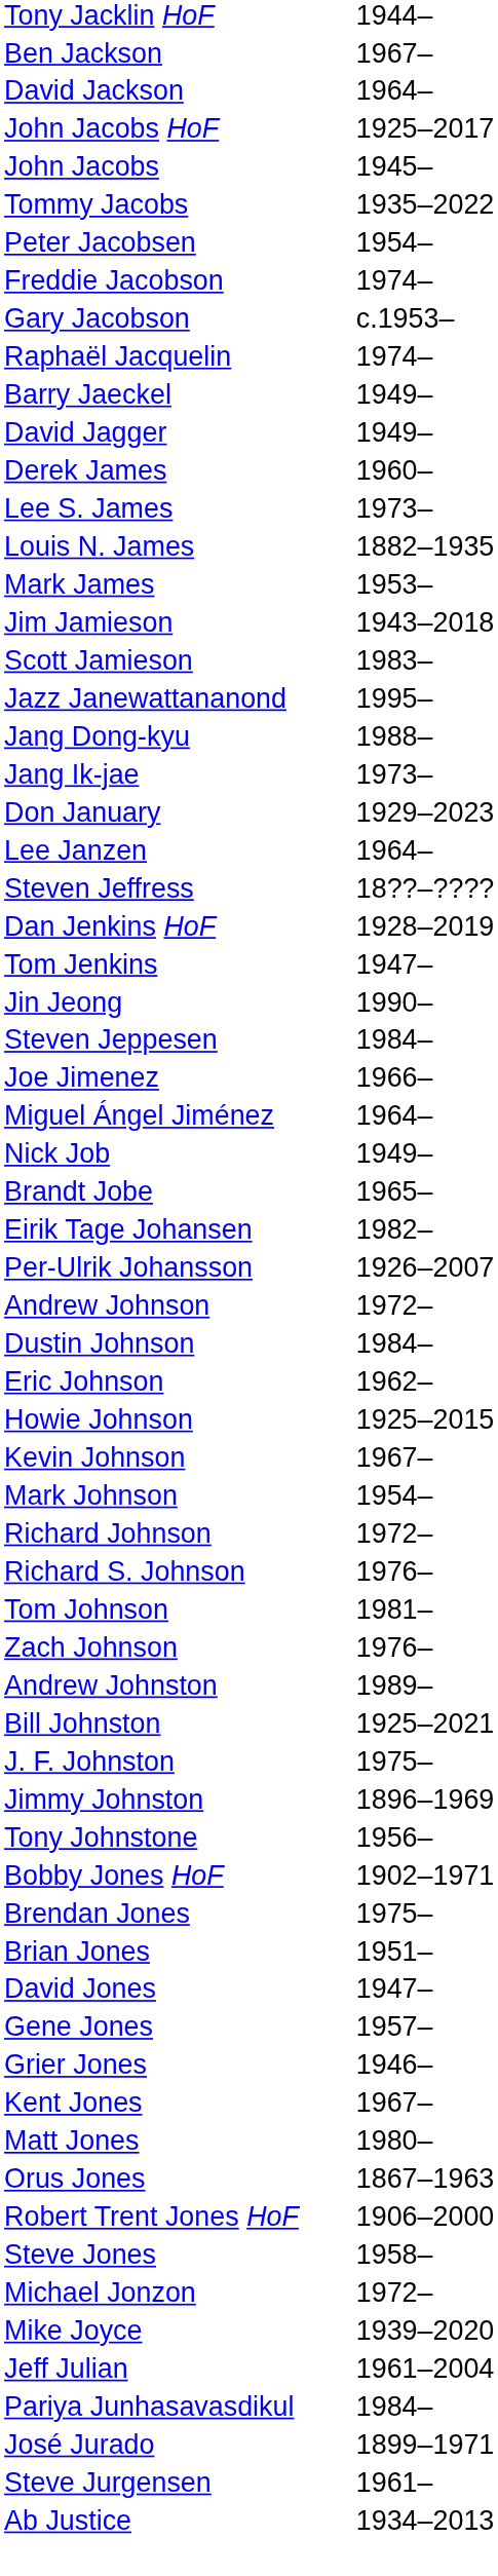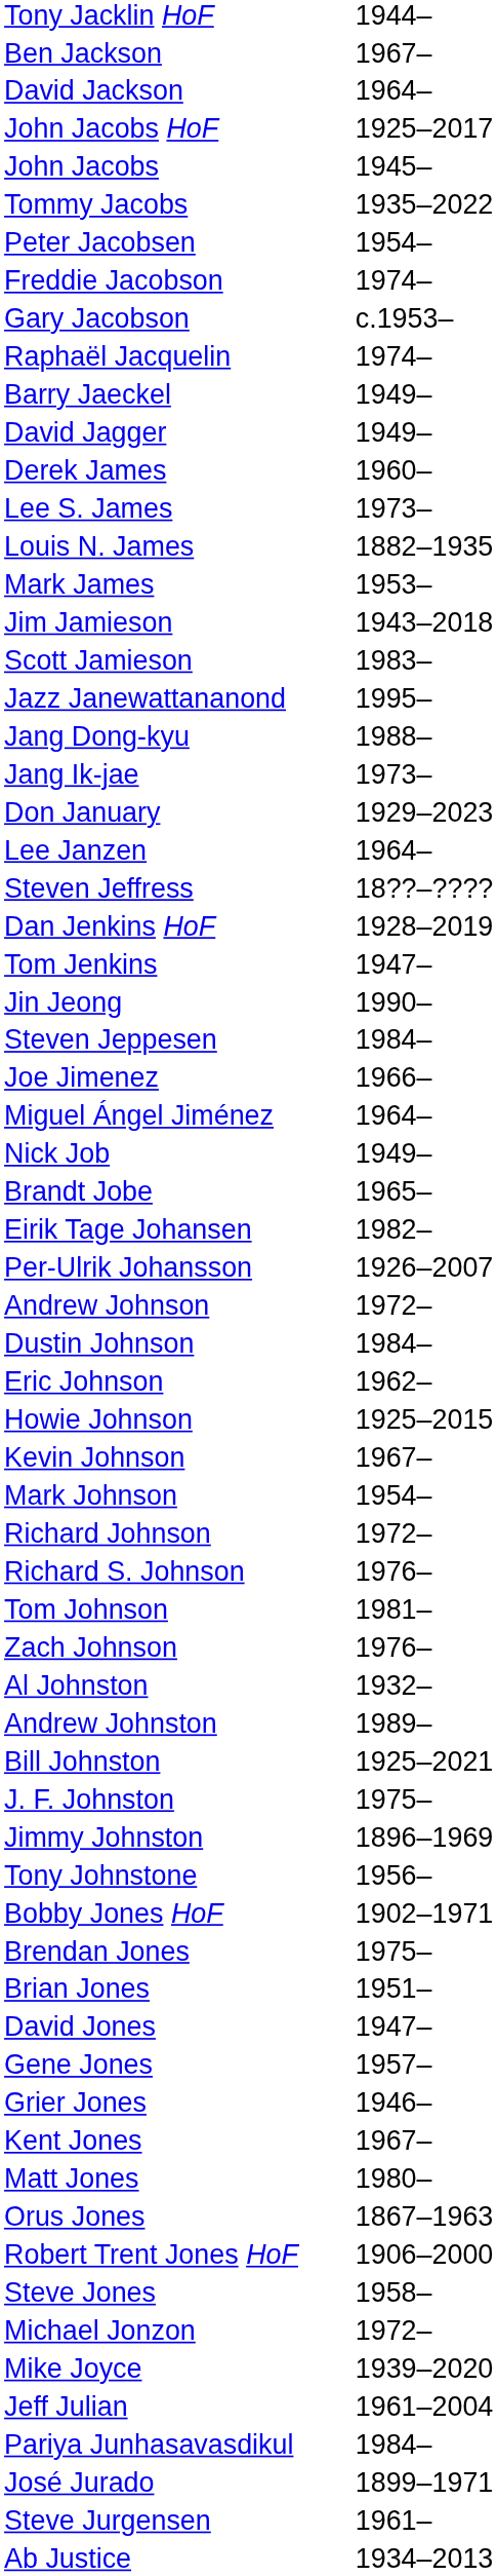+ row: Al Johnston | 1932–
